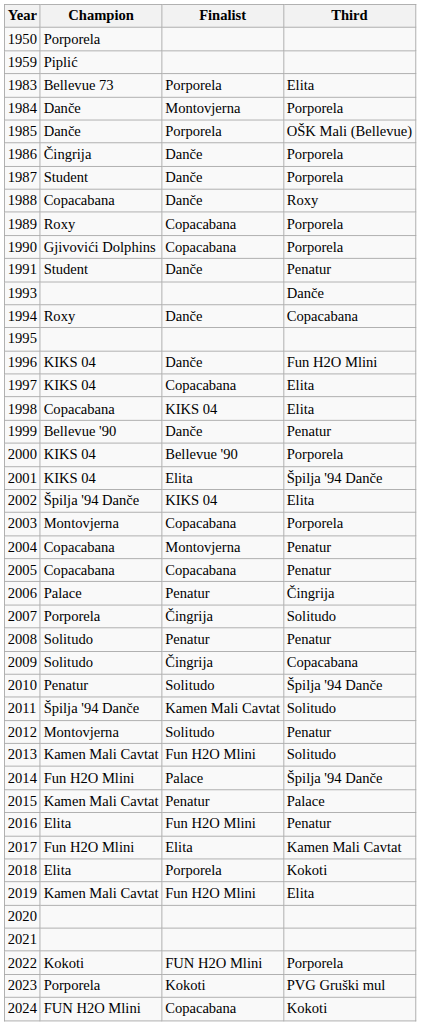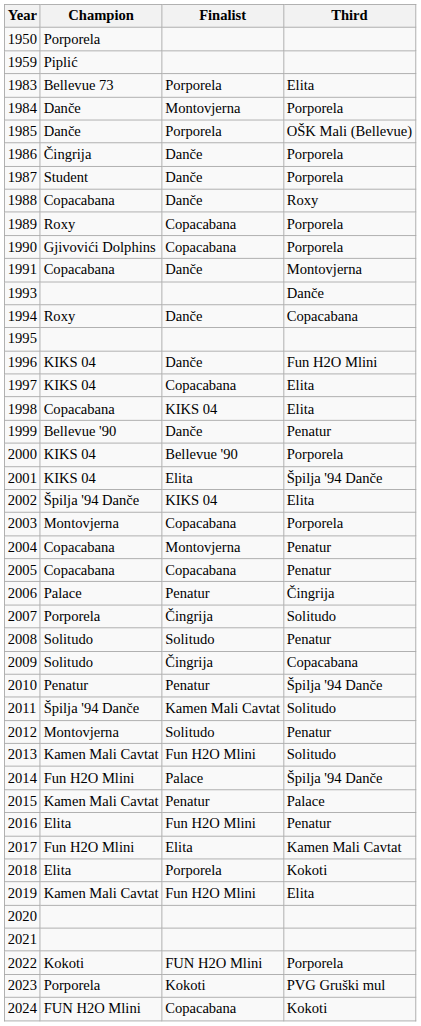1991 | Champion: Student -> Copacabana
1991 | Third: Penatur -> Montovjerna
2008 | Finalist: Penatur -> Solitudo
2010 | Finalist: Solitudo -> Penatur
